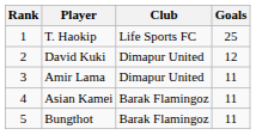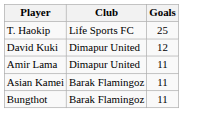- column: Rank | 1 | 2 | 3 | 4 | 5
